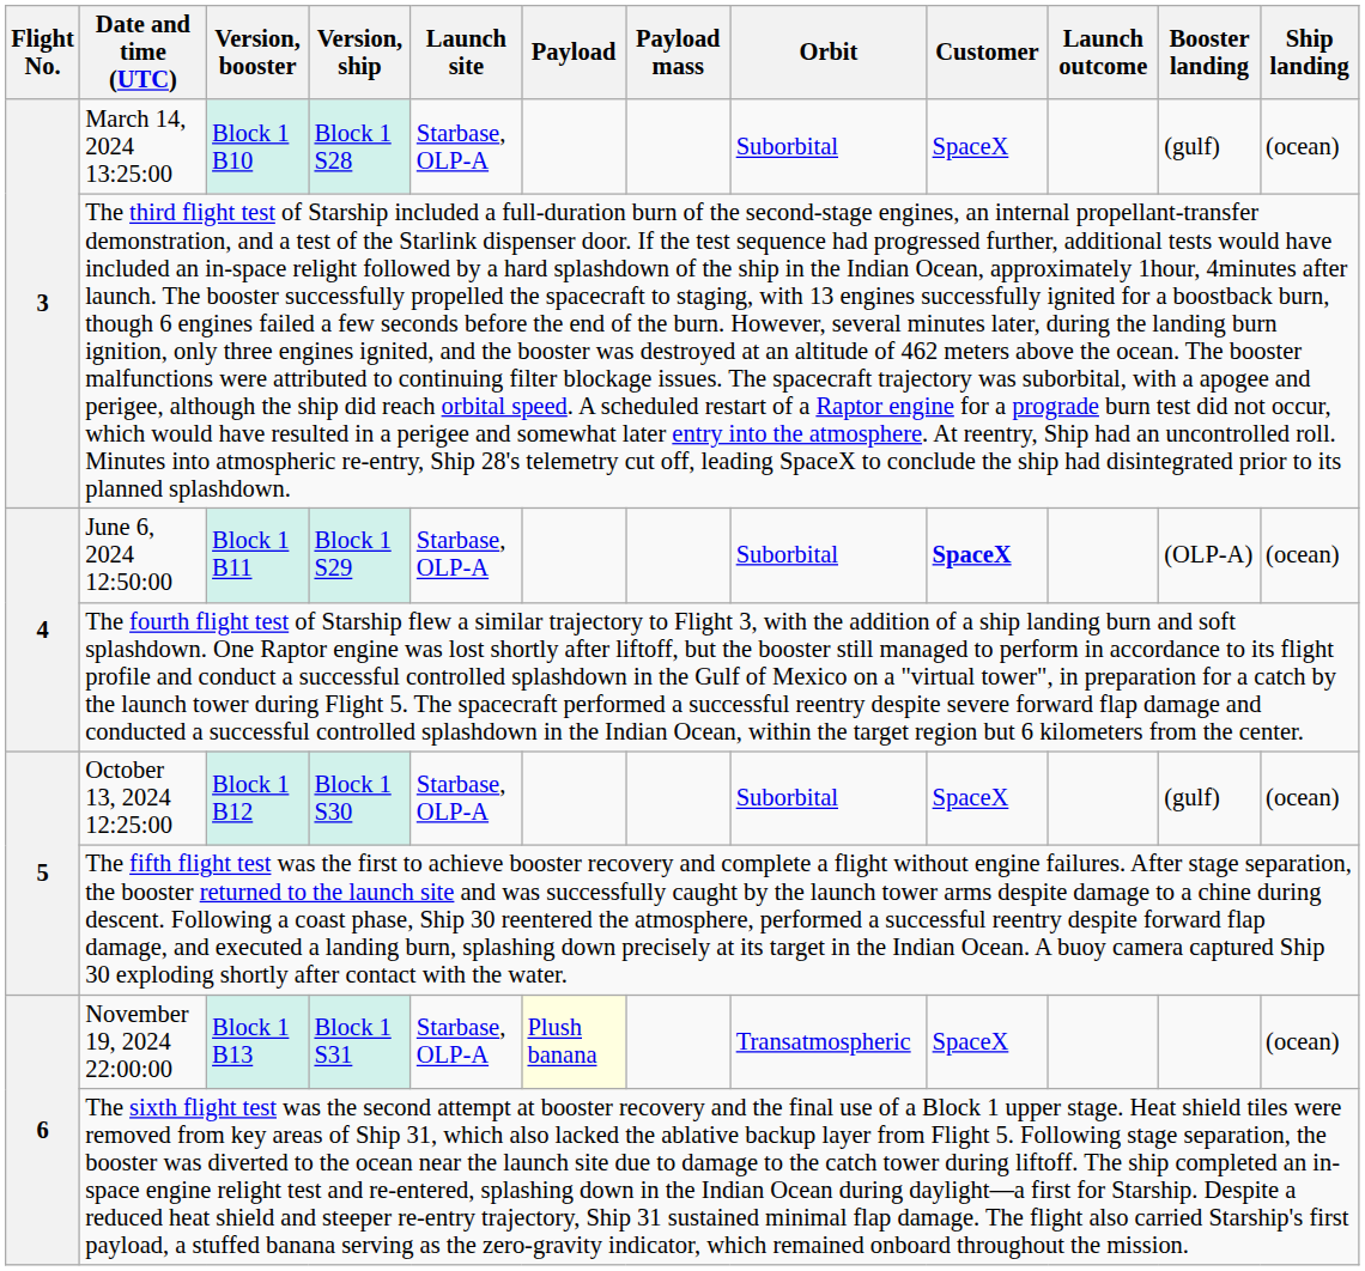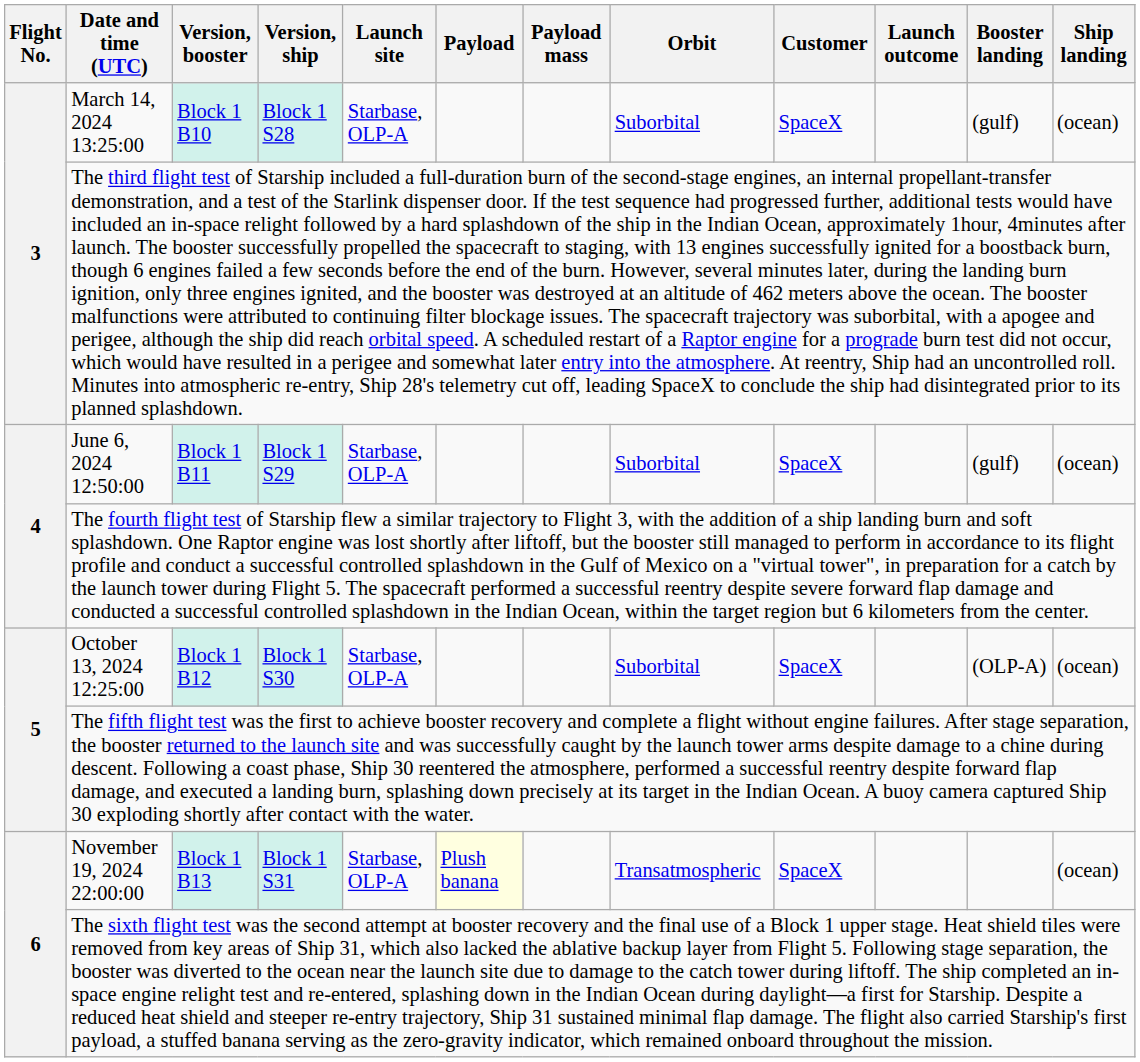June 6, 2024 12:50:00 | Customer: bold -> normal
June 6, 2024 12:50:00 | Booster landing: (OLP-A) -> (gulf)
October 13, 2024 12:25:00 | Booster landing: (gulf) -> (OLP-A)
